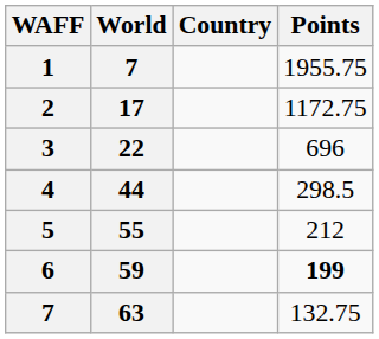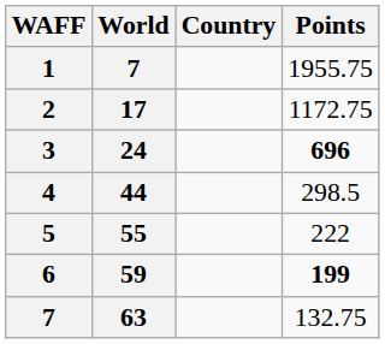3 | World: 22 -> 24
3 | Points: normal -> bold
5 | Points: 212 -> 222
